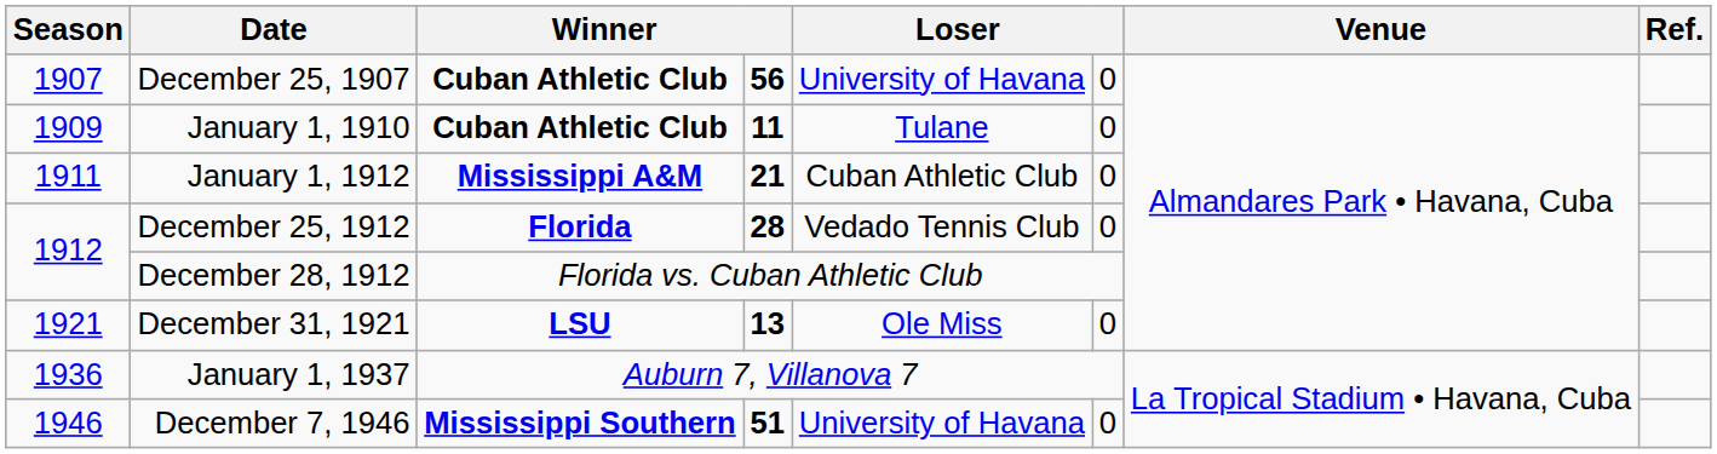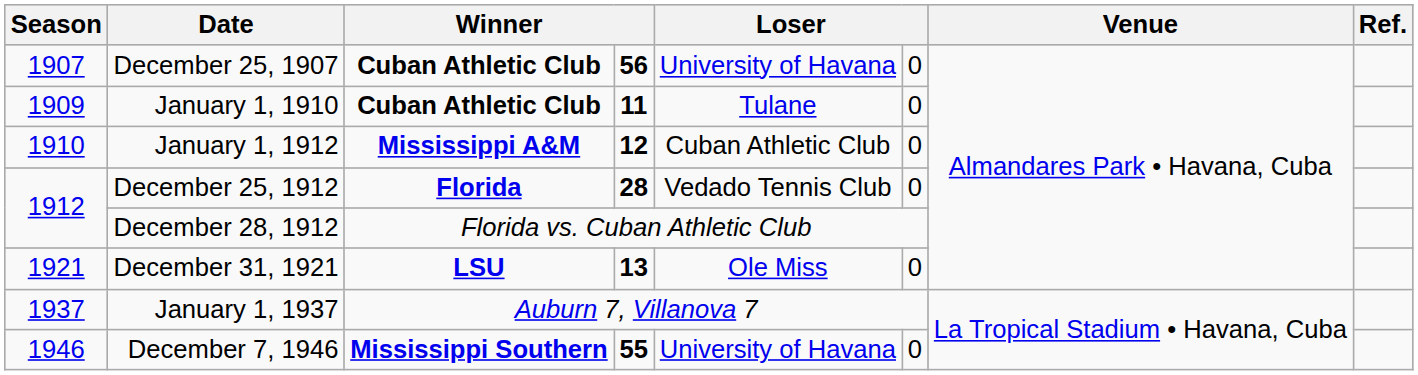January 1, 1912 | Season: 1911 -> 1910
January 1, 1912 | column 4: 21 -> 12
January 1, 1937 | Season: 1936 -> 1937
December 7, 1946 | column 4: 51 -> 55
